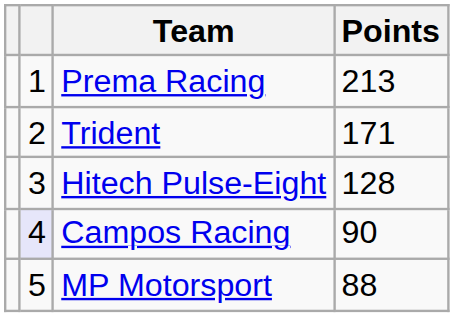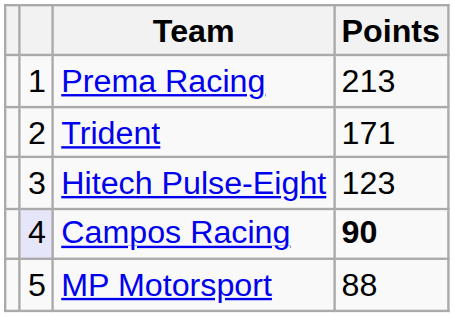Hitech Pulse-Eight | Points: 128 -> 123
Campos Racing | Points: normal -> bold
